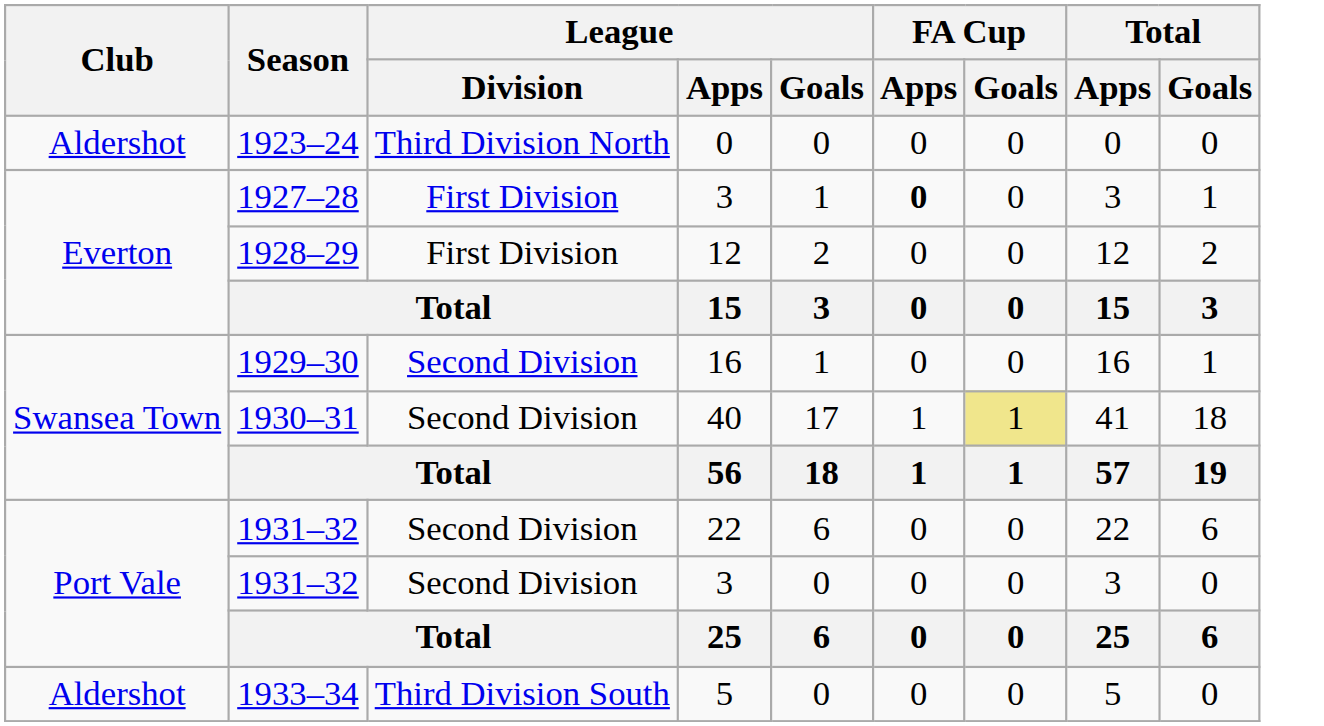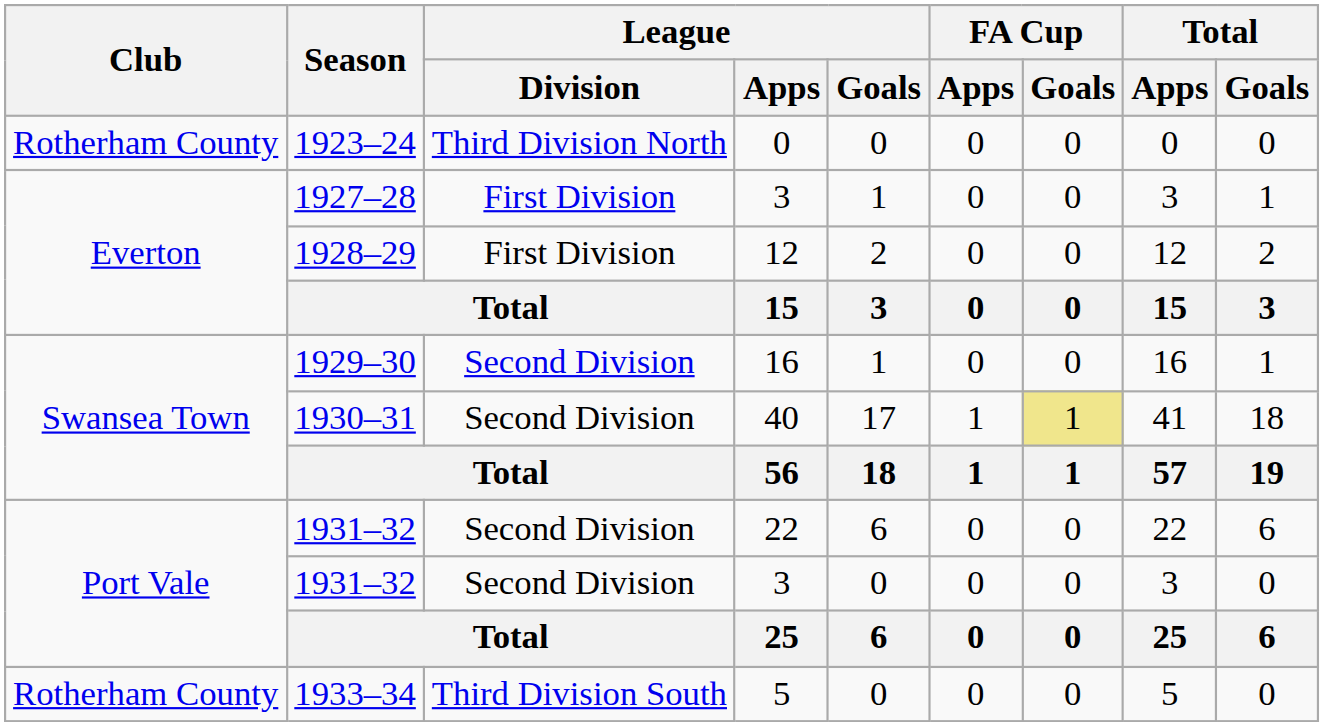1923–24 | Club: Aldershot -> Rotherham County
1927–28 | FA Cup / Apps: bold -> normal
1933–34 | Club: Aldershot -> Rotherham County
